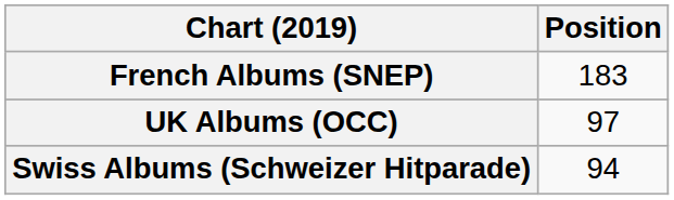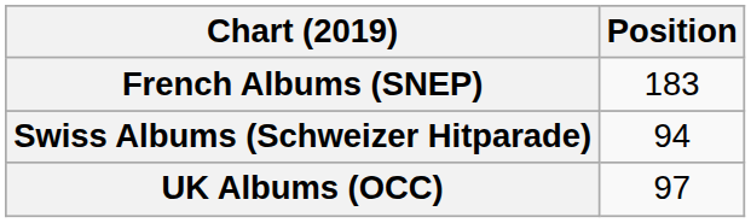rows swapped: Swiss Albums (Schweizer Hitparade) <-> UK Albums (OCC)
